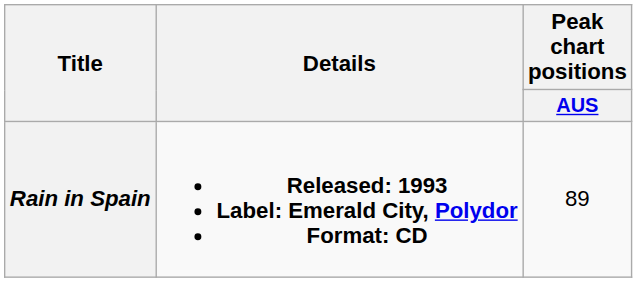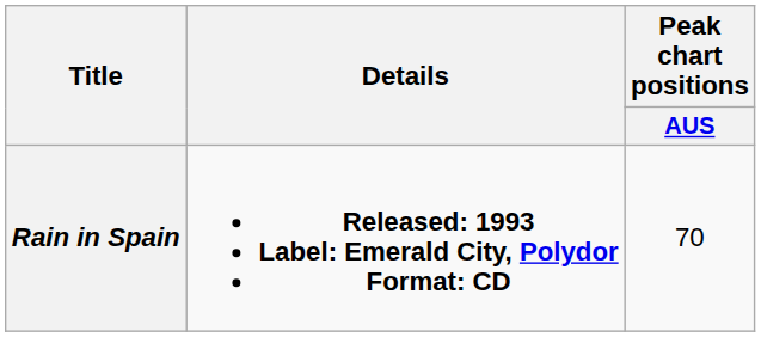Rain in Spain | Peak chart positions / AUS: 89 -> 70
